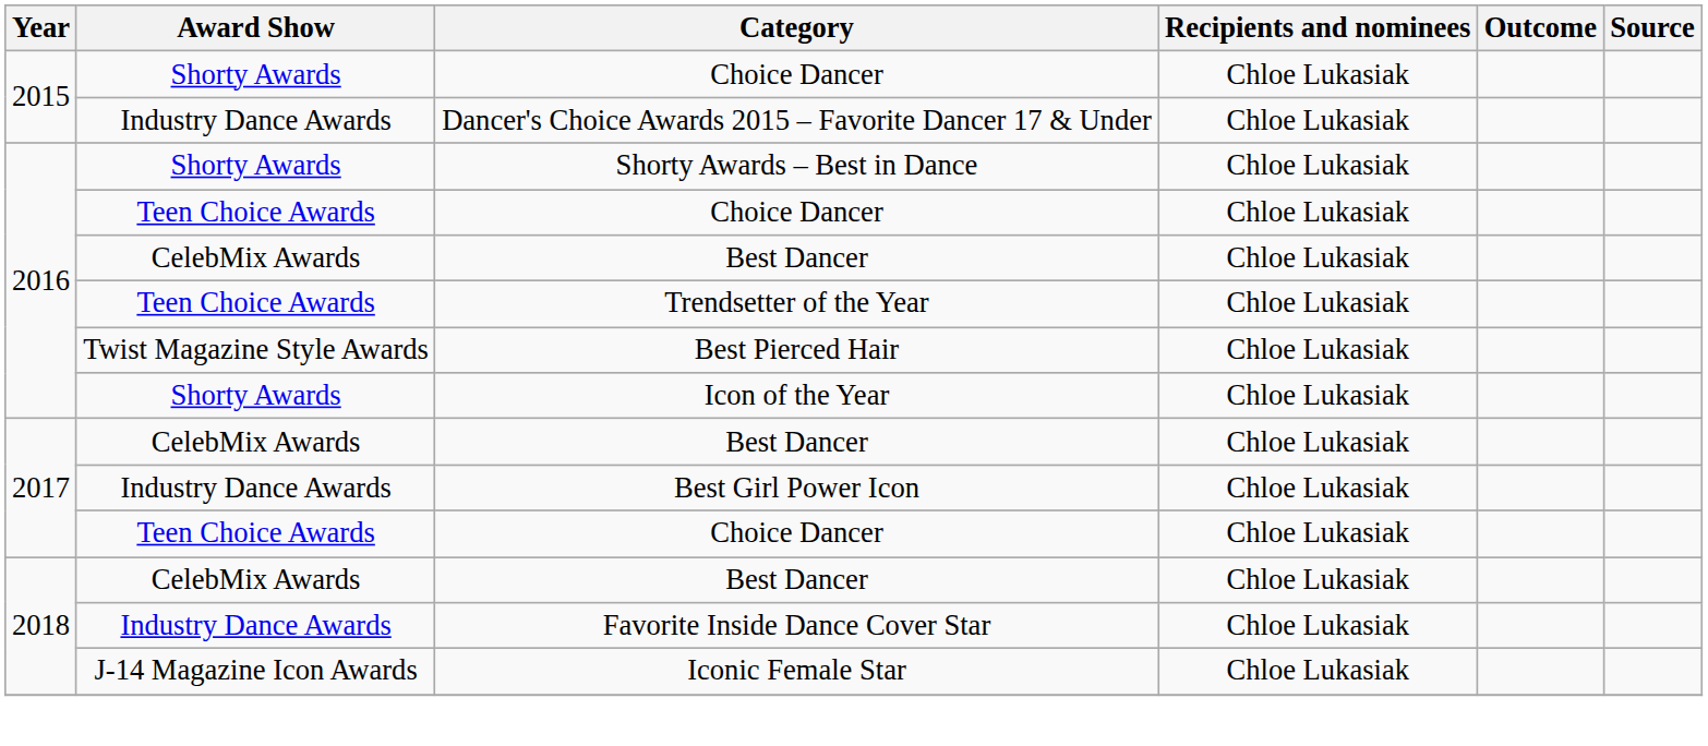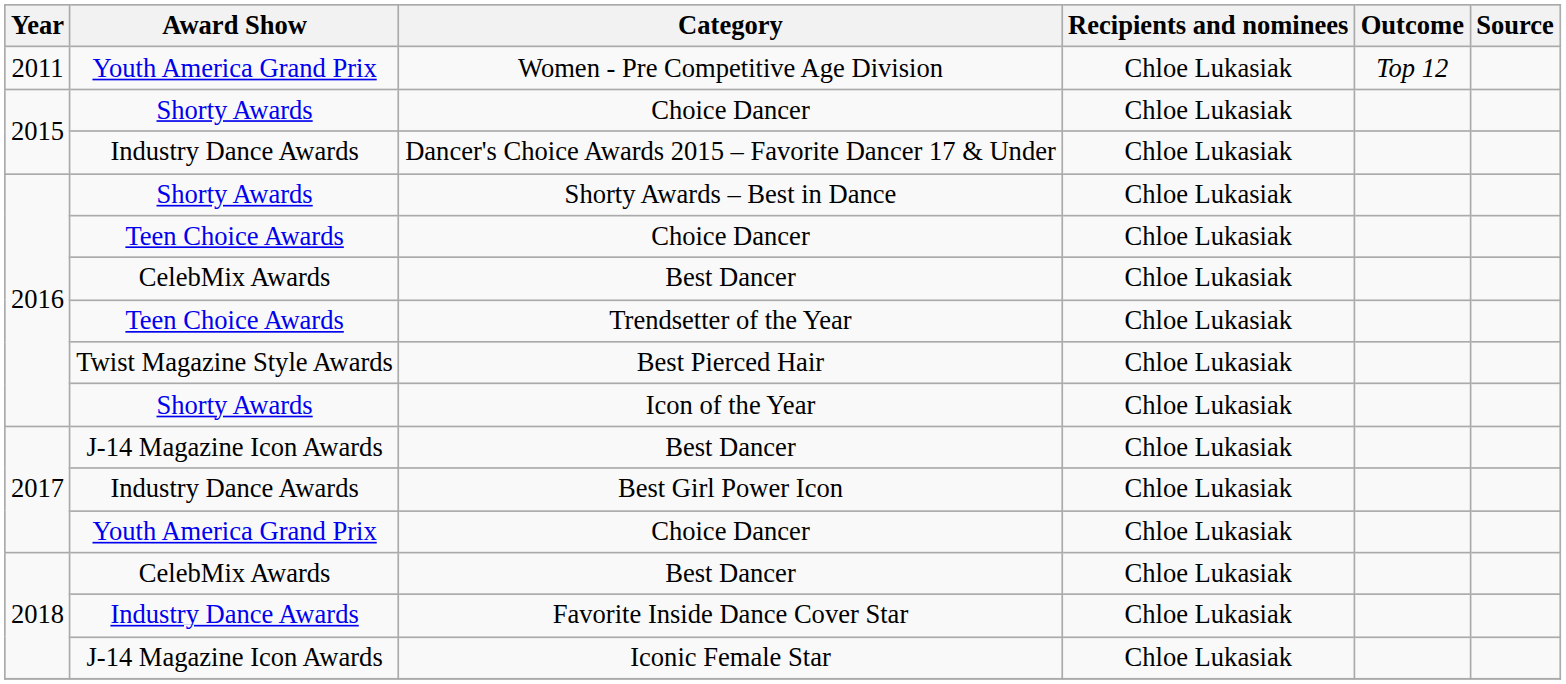+ row: 2011 | Youth America Grand Prix | Women - Pre Competitive Age Division | Chloe Lukasiak | Top 12
2017 / Best Dancer | Award Show: CelebMix Awards -> J-14 Magazine Icon Awards
2017 / Choice Dancer | Award Show: Teen Choice Awards -> Youth America Grand Prix
